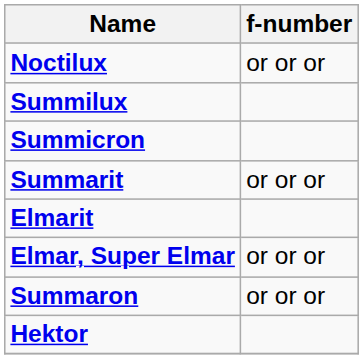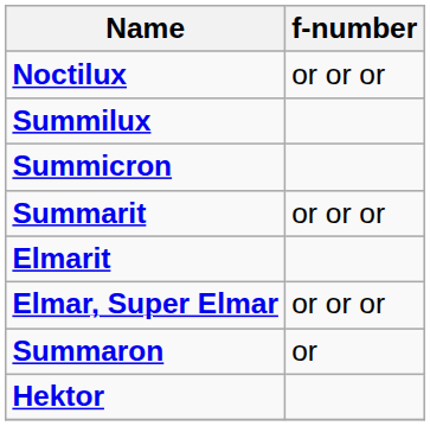Summaron | f-number: or or or -> or
